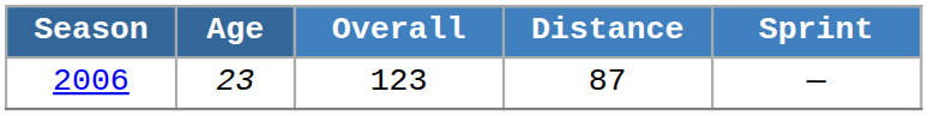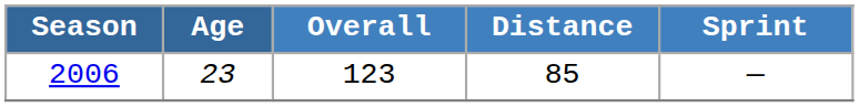2006 | Distance: 87 -> 85
